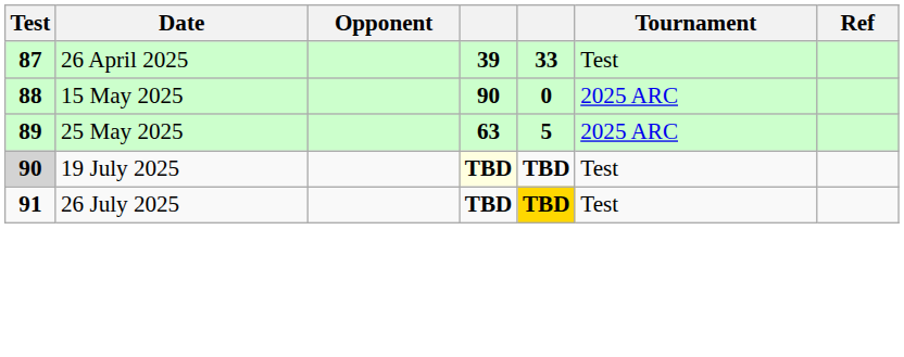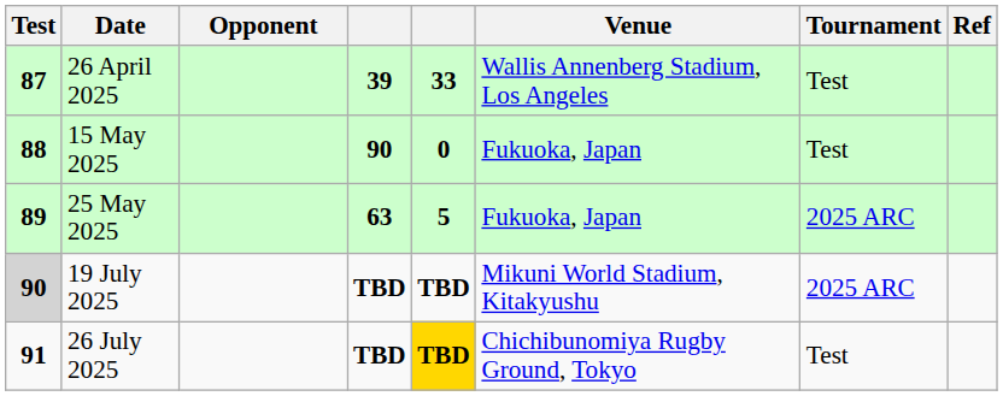+ column: Venue | Wallis Annenberg Stadium, Los Angeles | Fukuoka, Japan | Fukuoka, Japan | Mikuni World Stadium, Kitakyushu | Chichibunomiya Rugby Ground, Tokyo
15 May 2025 | Tournament: 2025 ARC -> Test
19 July 2025 | column 4: lightyellow background -> no background
19 July 2025 | Tournament: Test -> 2025 ARC
